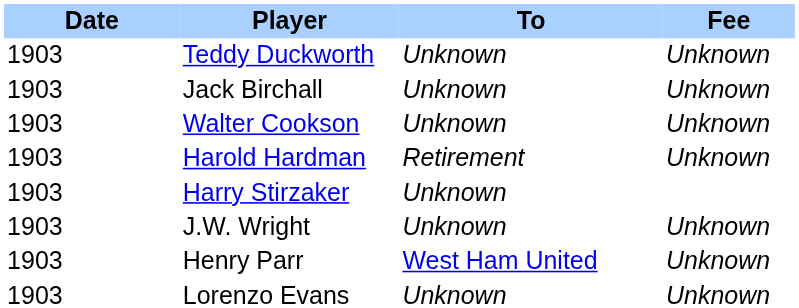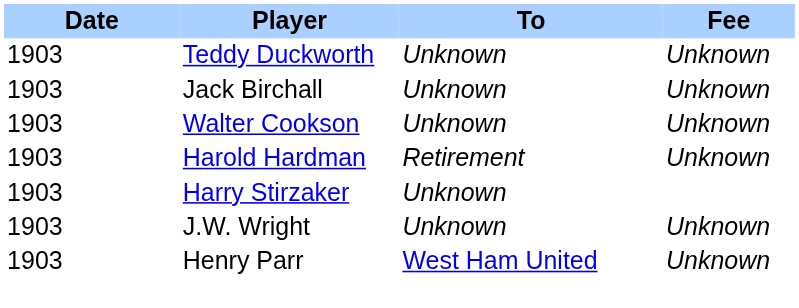- row: 1903 | Lorenzo Evans | Unknown | Unknown
